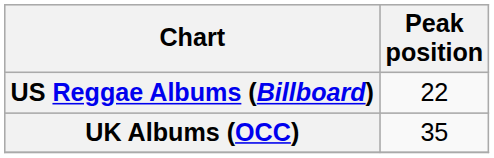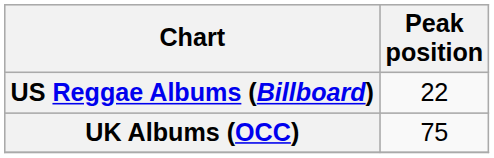UK Albums (OCC) | Peak position: 35 -> 75
